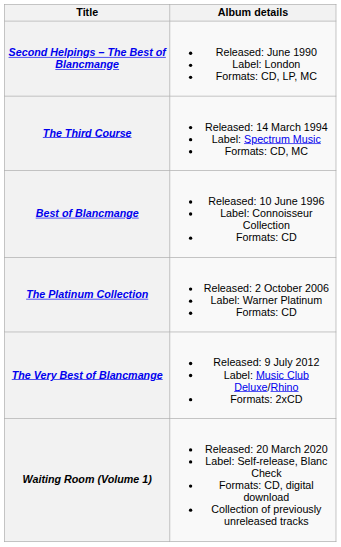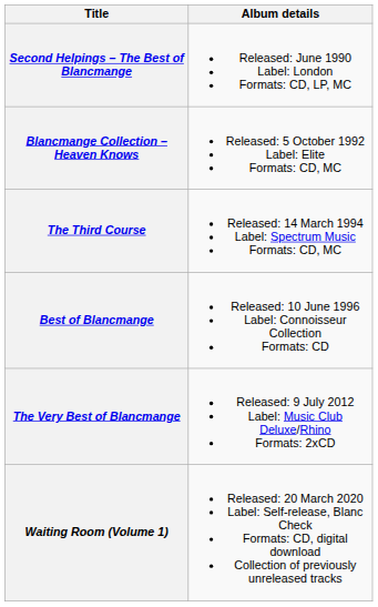+ row: Blancmange Collection – Heaven Knows | Released: 5 October 1992 Label: Elite Formats: CD, MC
- row: The Platinum Collection | Released: 2 October 2006 Label: Warner Platinum Formats: CD
